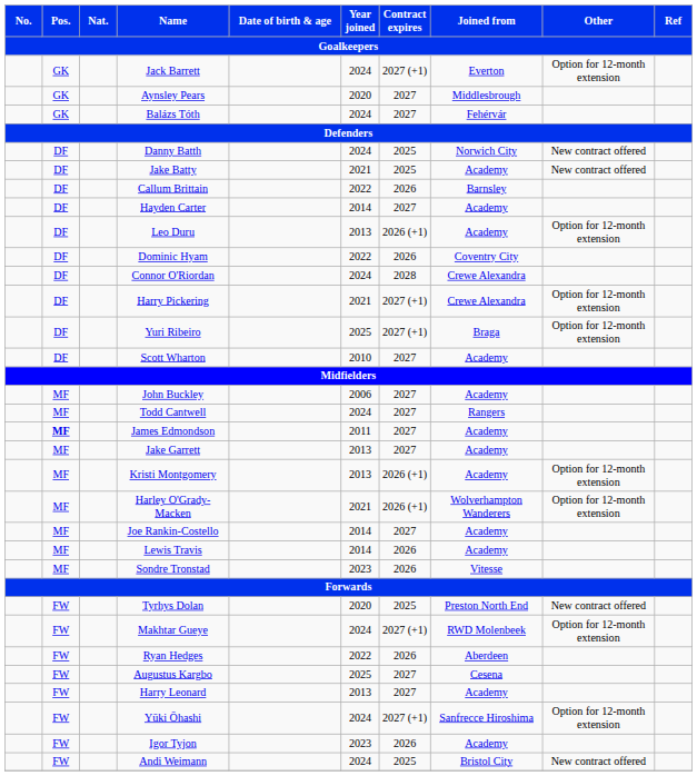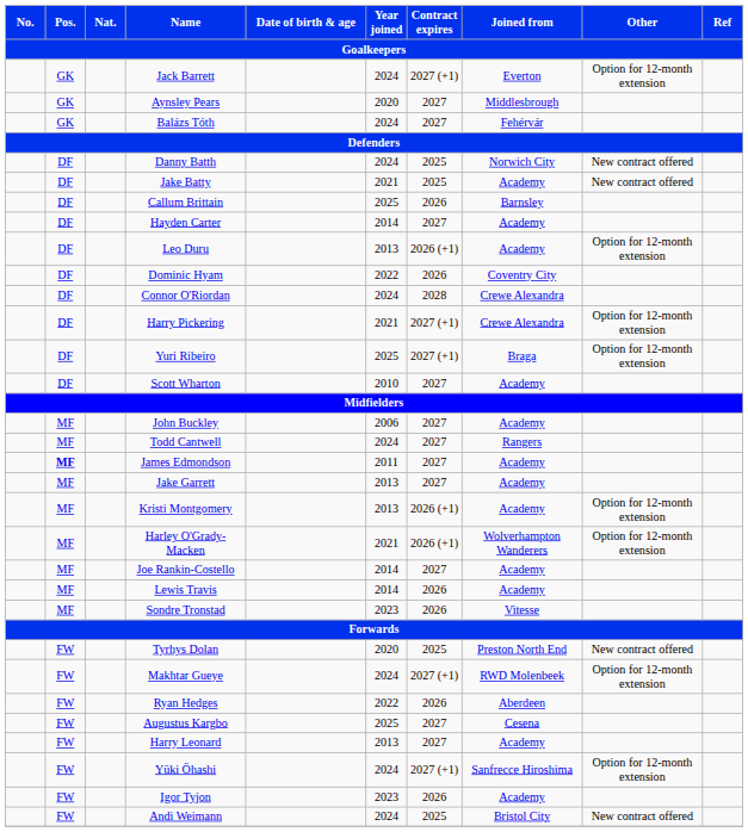Callum Brittain | Year joined: 2022 -> 2025
